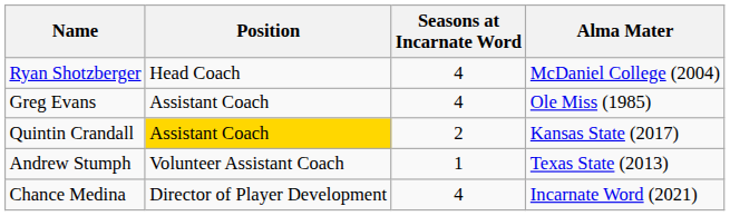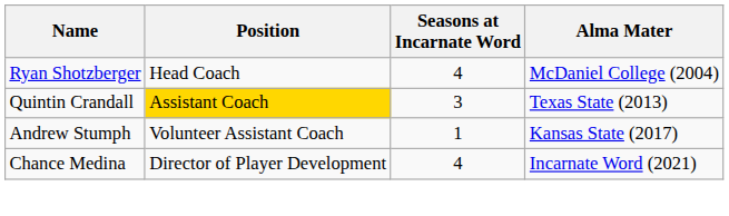- row: Greg Evans | Assistant Coach | 4 | Ole Miss (1985)
Quintin Crandall | Seasons at Incarnate Word: 2 -> 3
Quintin Crandall | Alma Mater: Kansas State (2017) -> Texas State (2013)
Andrew Stumph | Alma Mater: Texas State (2013) -> Kansas State (2017)
